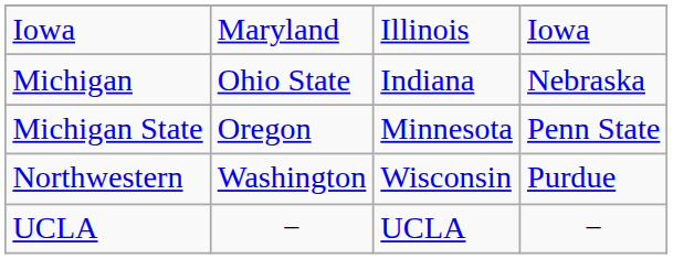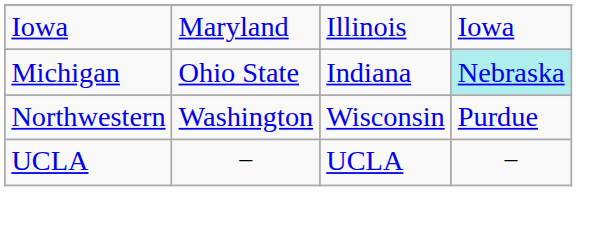Michigan | column 4: no background -> paleturquoise background
- row: Michigan State | Oregon | Minnesota | Penn State
